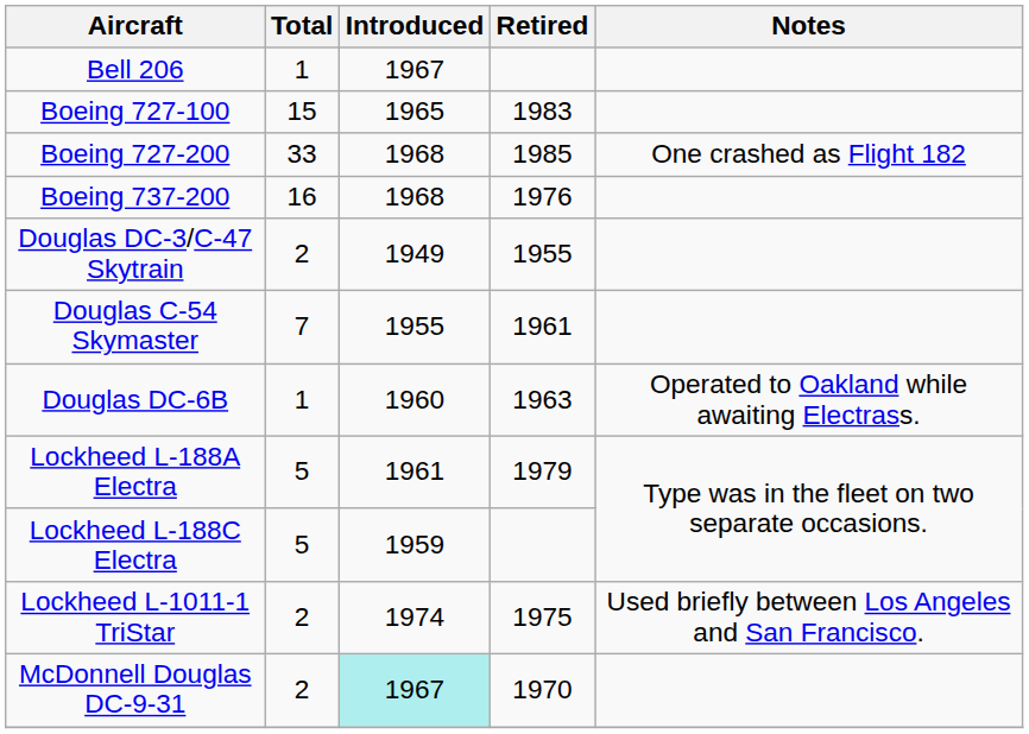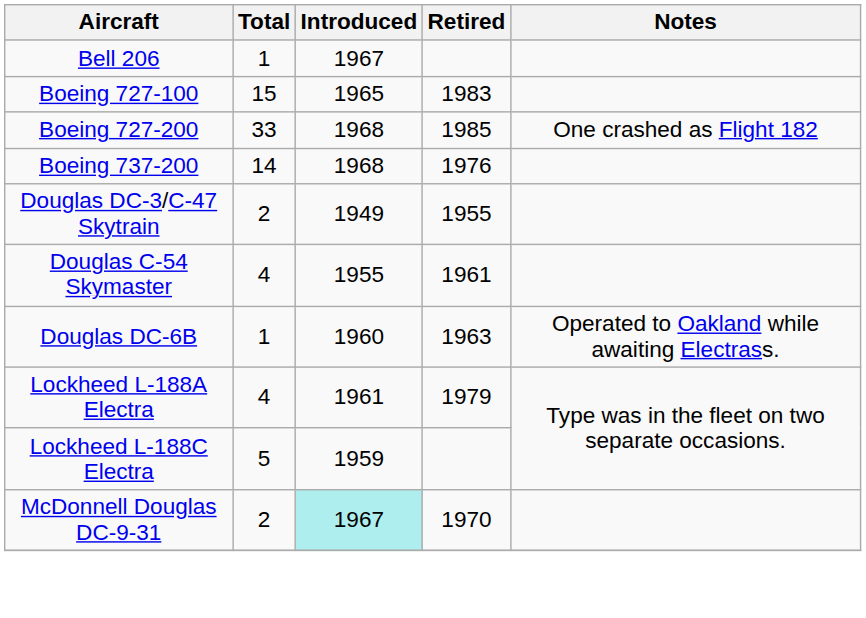Boeing 737-200 | Total: 16 -> 14
Douglas C-54 Skymaster | Total: 7 -> 4
Lockheed L-188A Electra | Total: 5 -> 4
- row: Lockheed L-1011-1 TriStar | 2 | 1974 | 1975 | Used briefly between Los Angeles and San Francisco.
